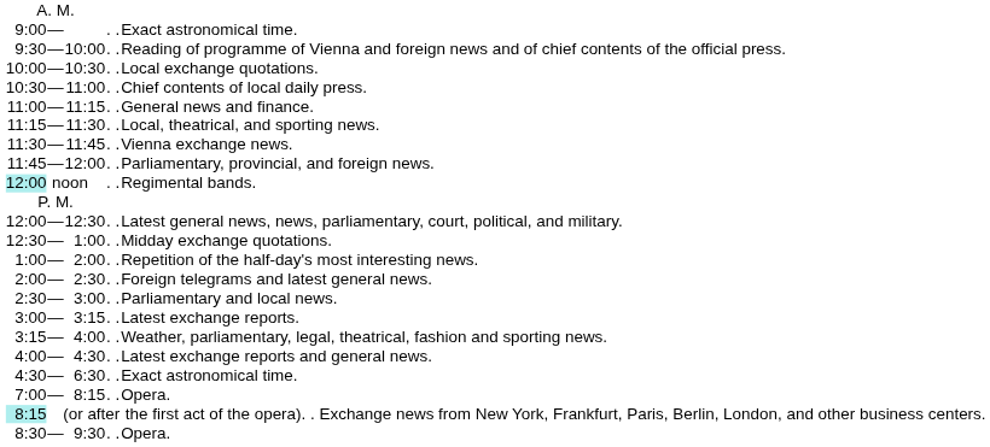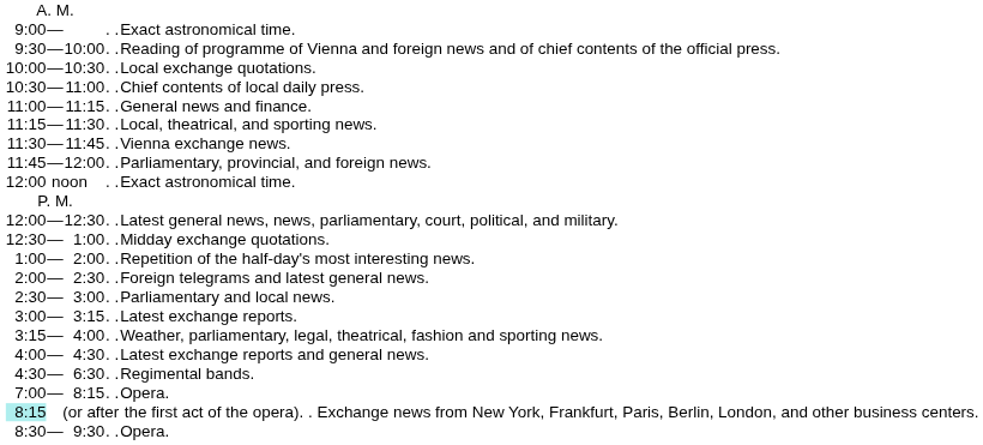noon | column 1: paleturquoise background -> no background
noon | column 5: Regimental bands. -> Exact astronomical time.
6:30 | column 5: Exact astronomical time. -> Regimental bands.
